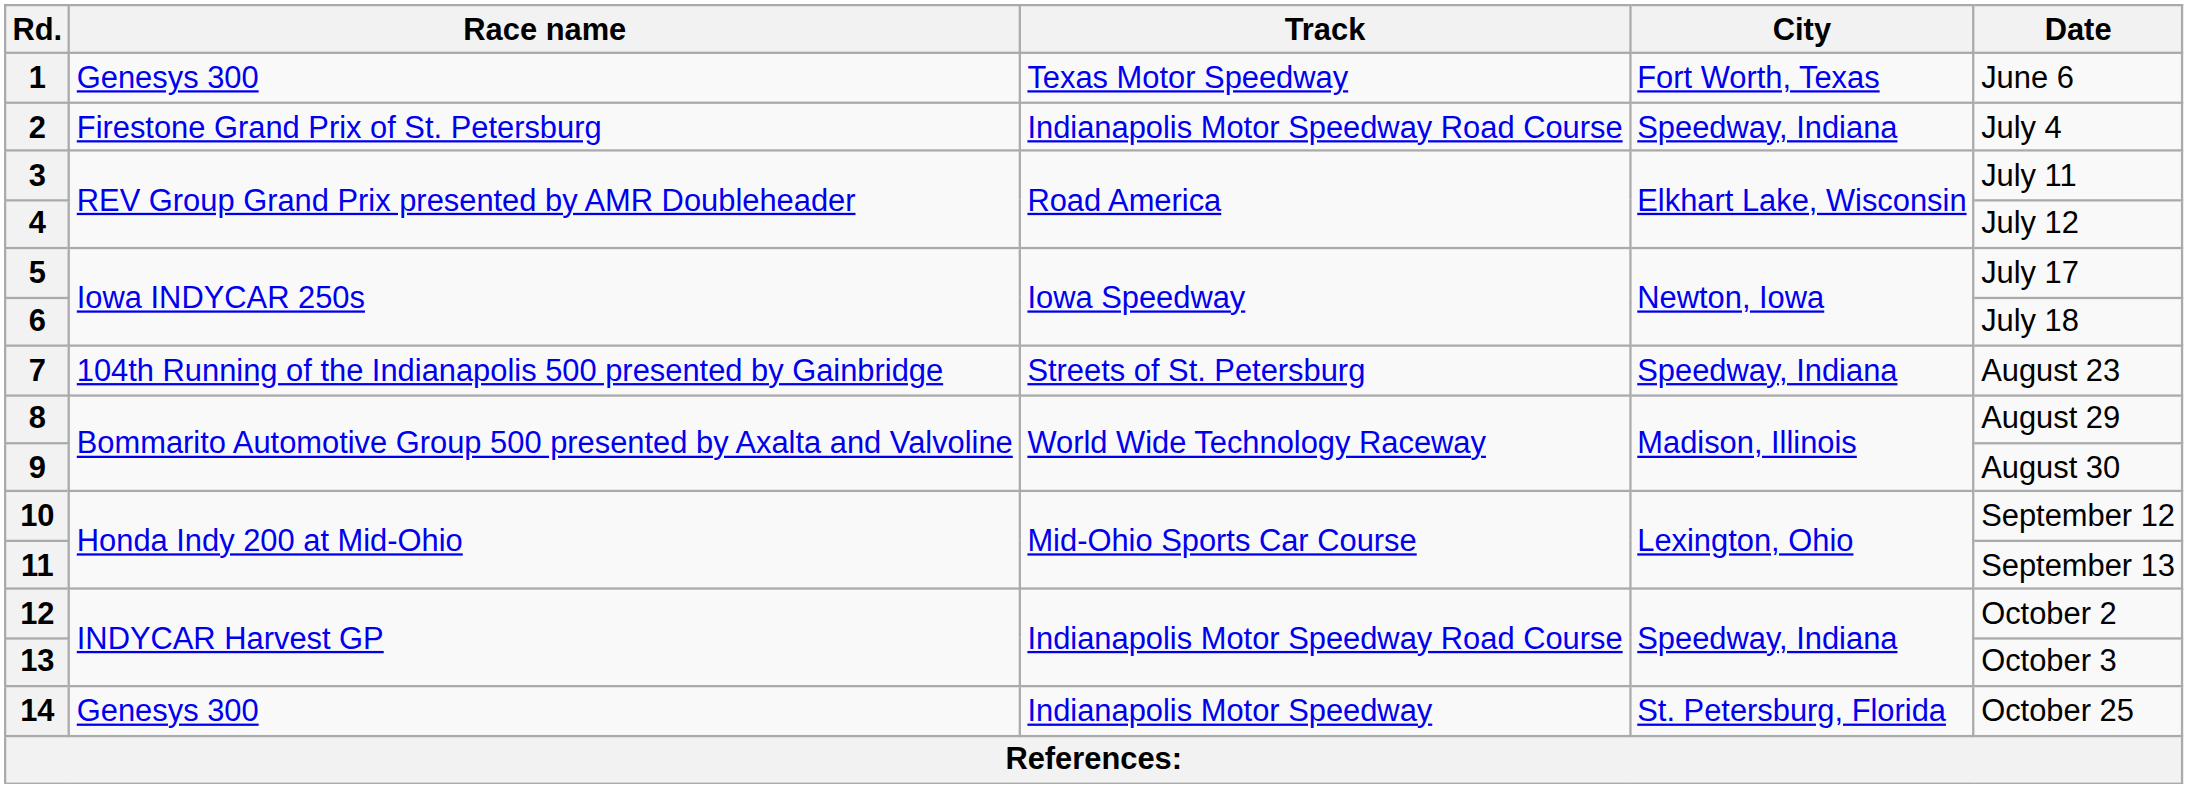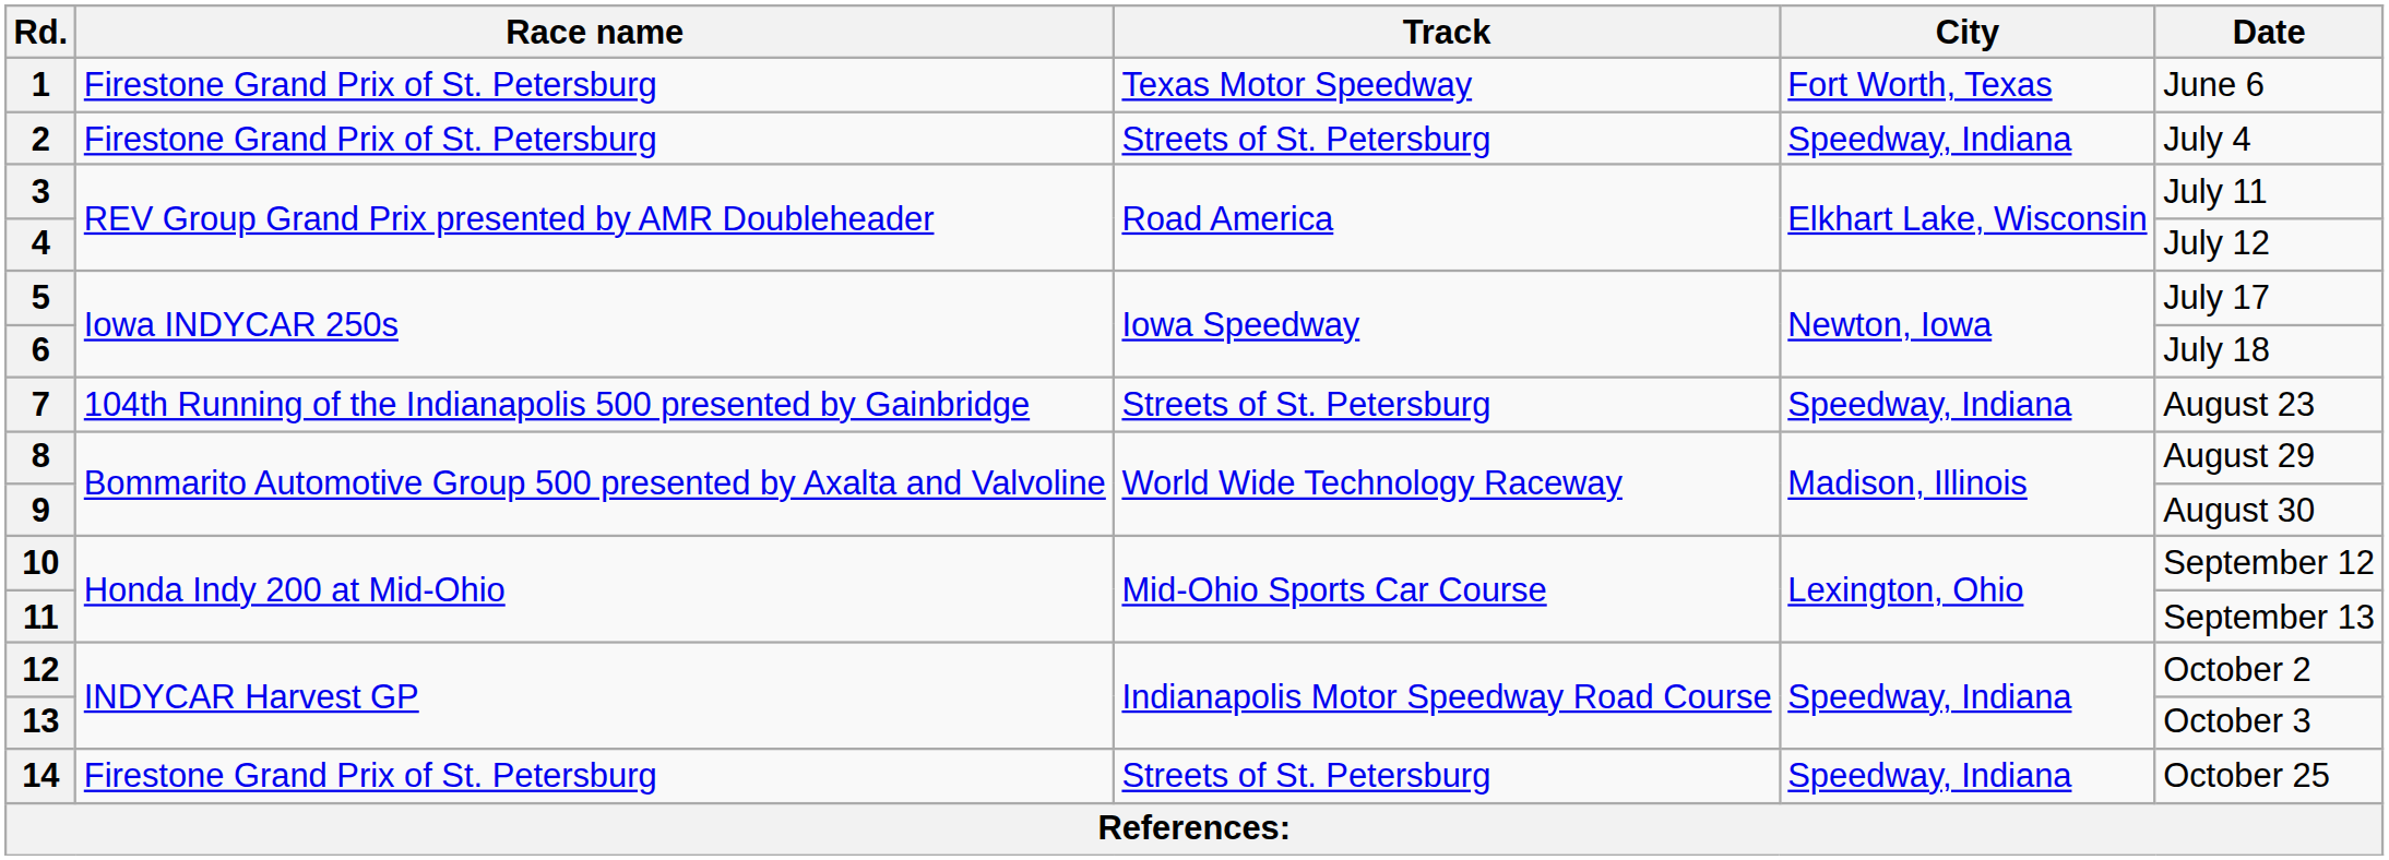1 | Race name: Genesys 300 -> Firestone Grand Prix of St. Petersburg
2 | Track: Indianapolis Motor Speedway Road Course -> Streets of St. Petersburg
14 | Race name: Genesys 300 -> Firestone Grand Prix of St. Petersburg
14 | Track: Indianapolis Motor Speedway -> Streets of St. Petersburg
14 | City: St. Petersburg, Florida -> Speedway, Indiana
